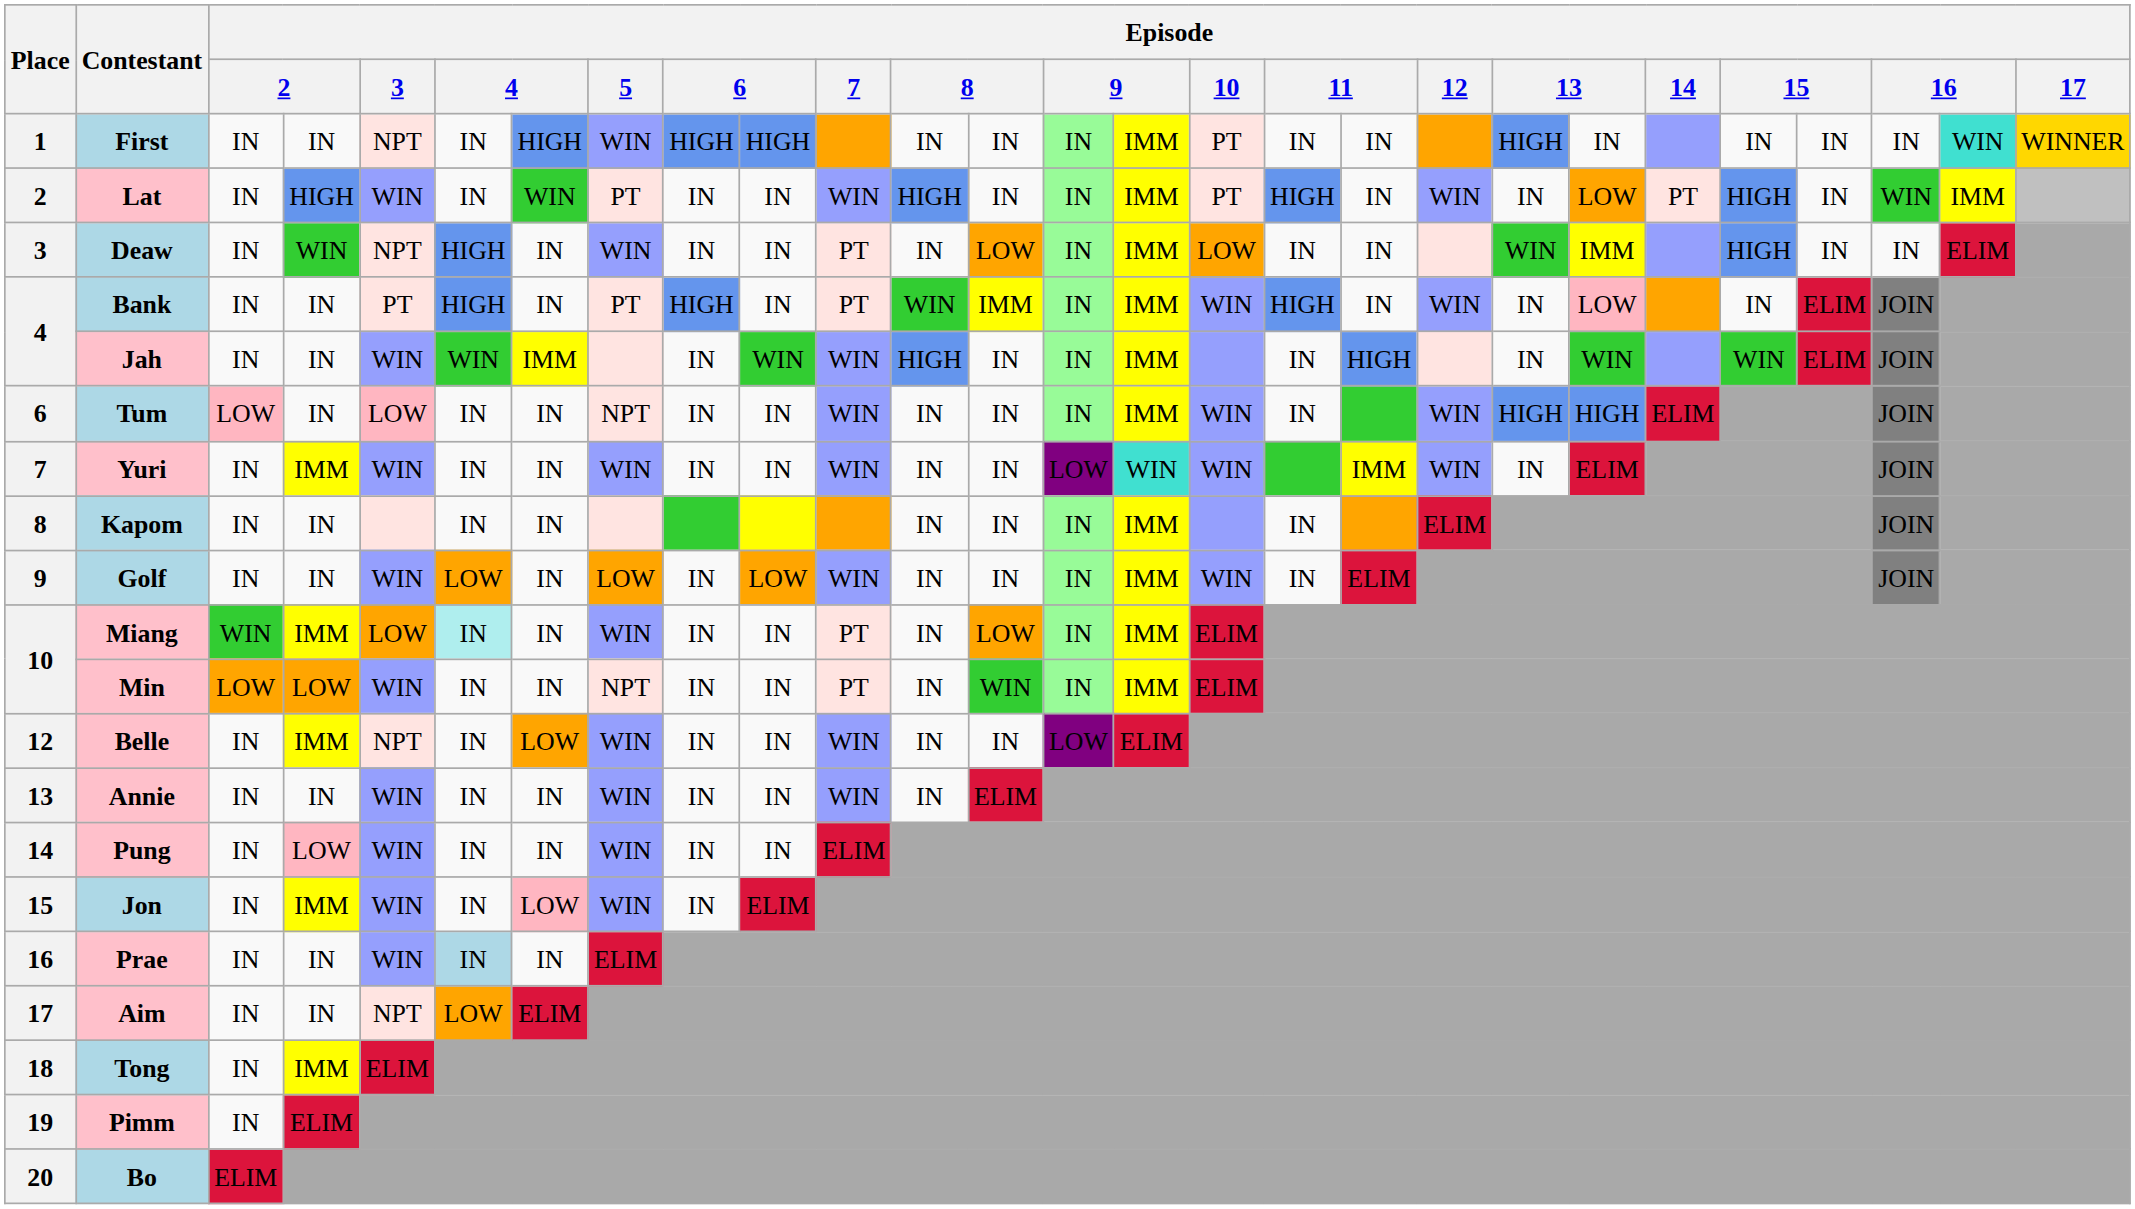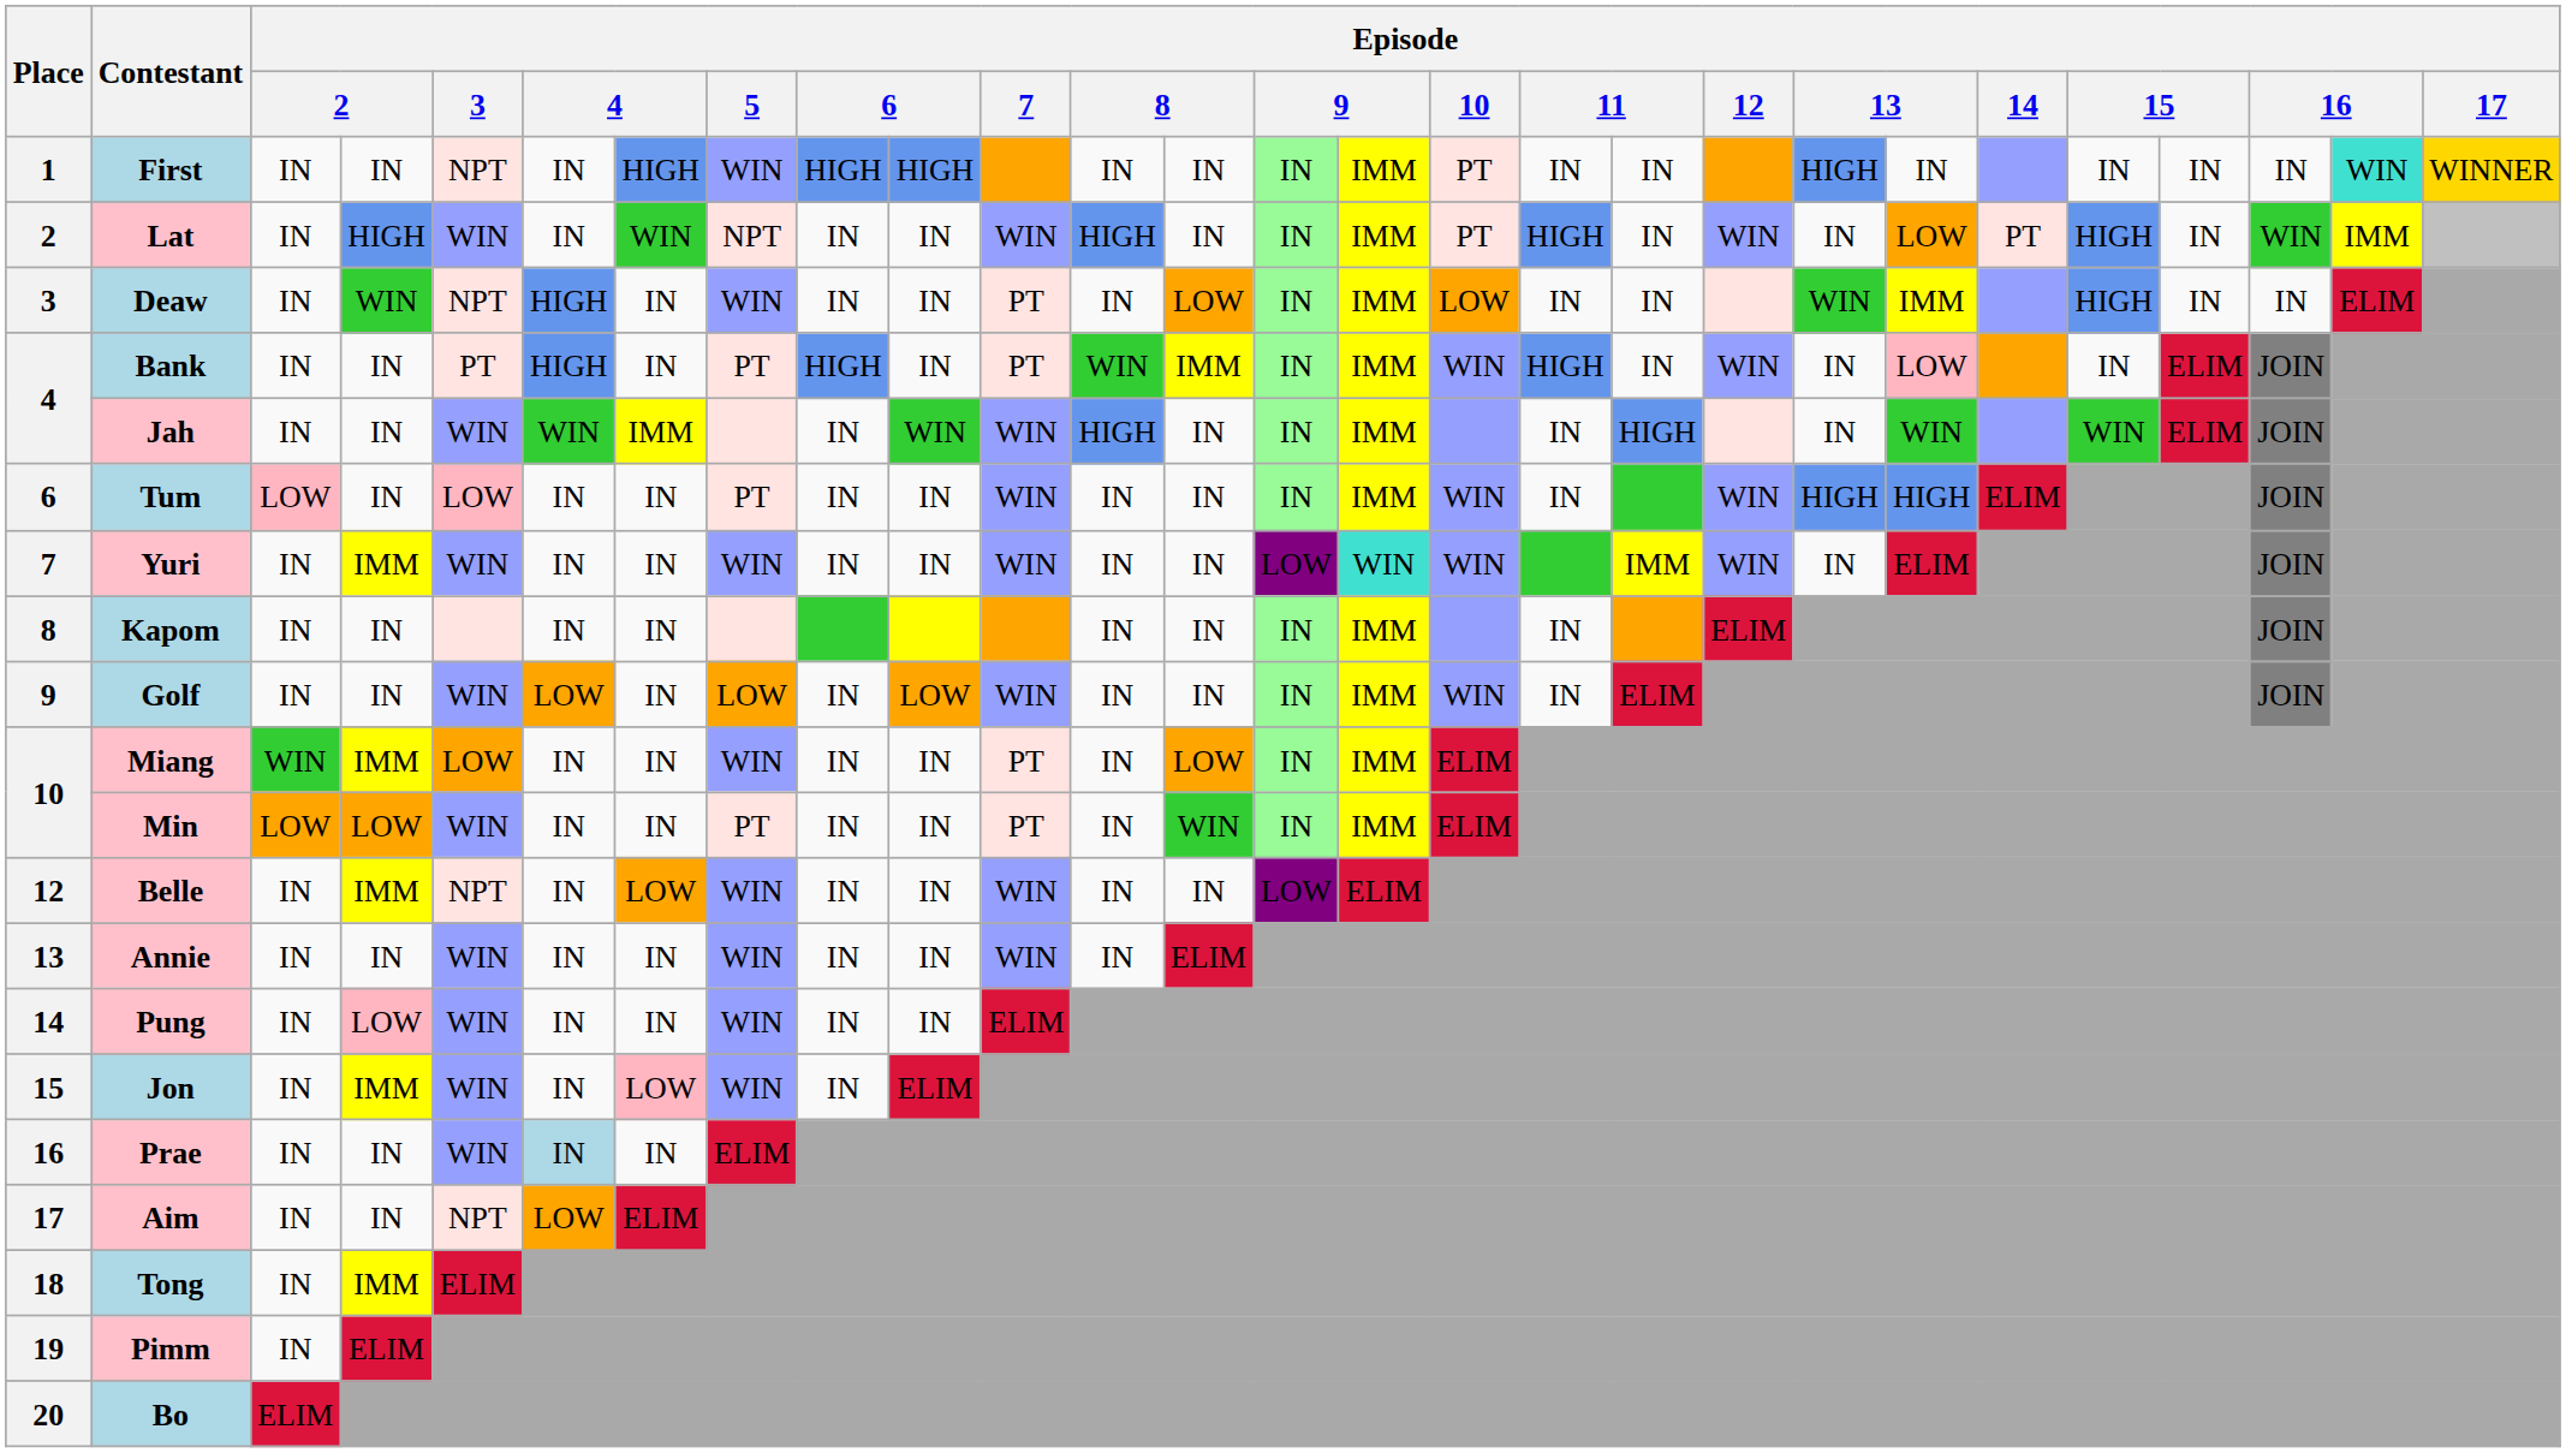Lat | Episode / 5: PT -> NPT
Tum | Episode / 5: NPT -> PT
Miang | column 6: paleturquoise background -> no background
Min | Episode / 5: NPT -> PT
